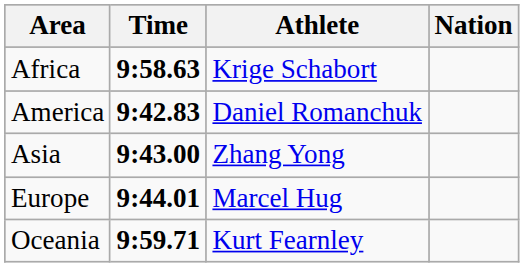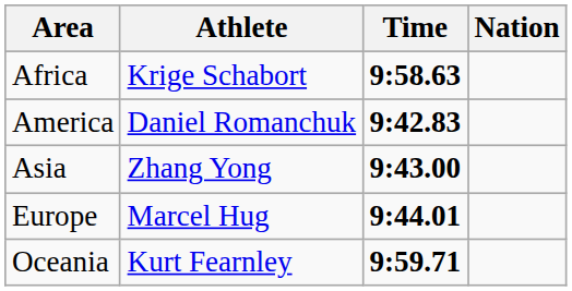columns swapped: Time <-> Athlete
